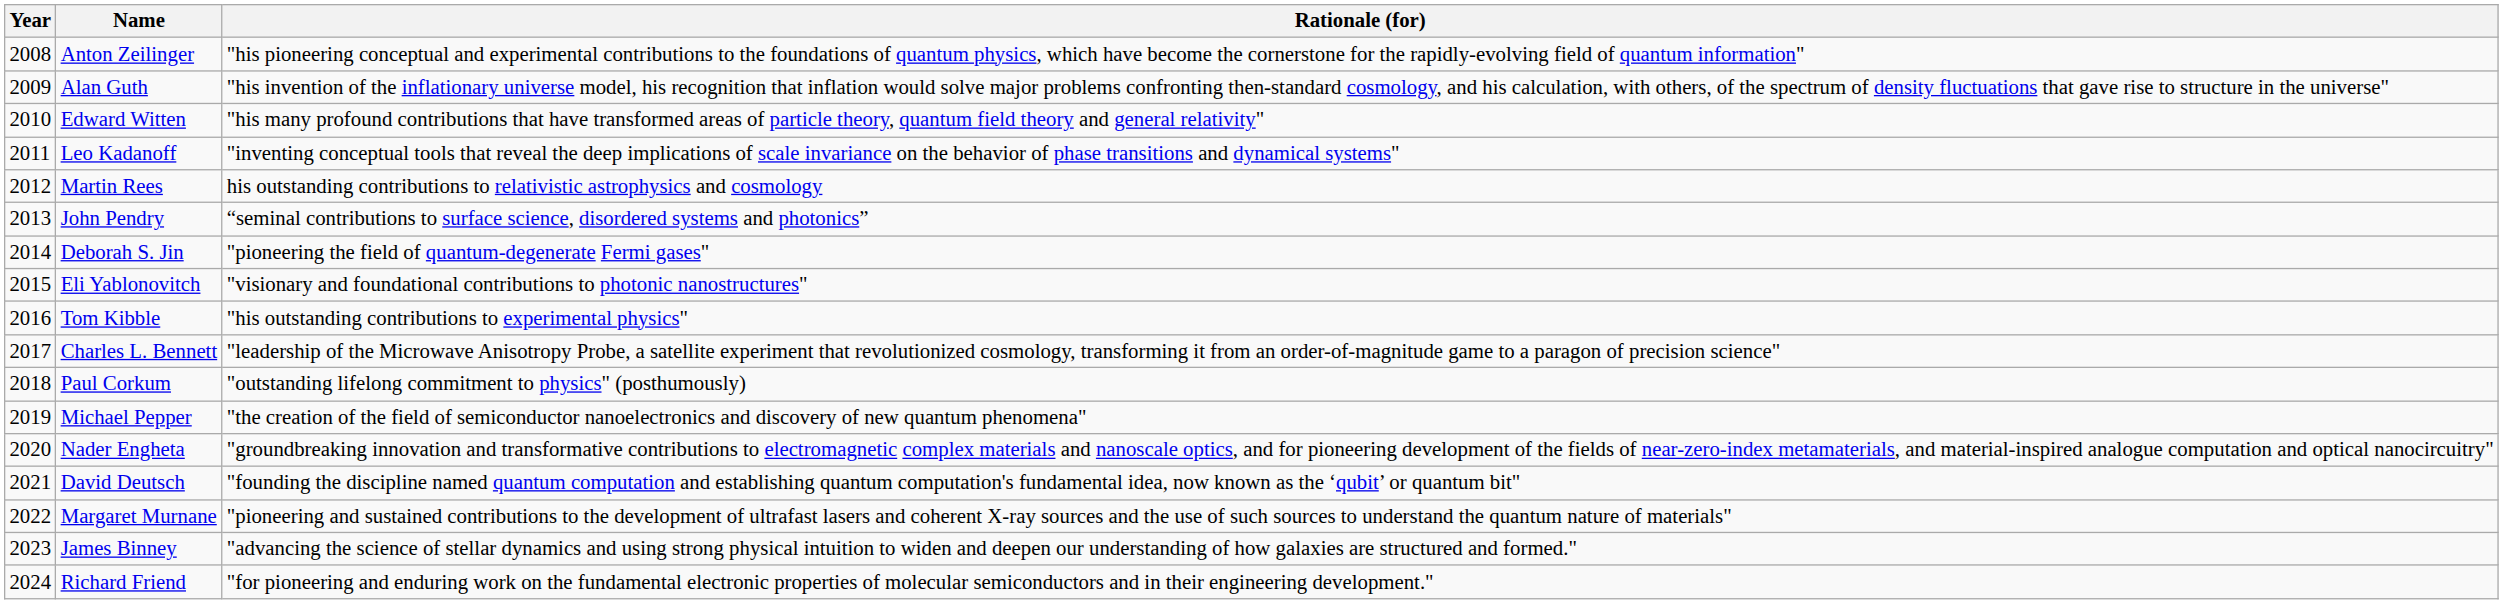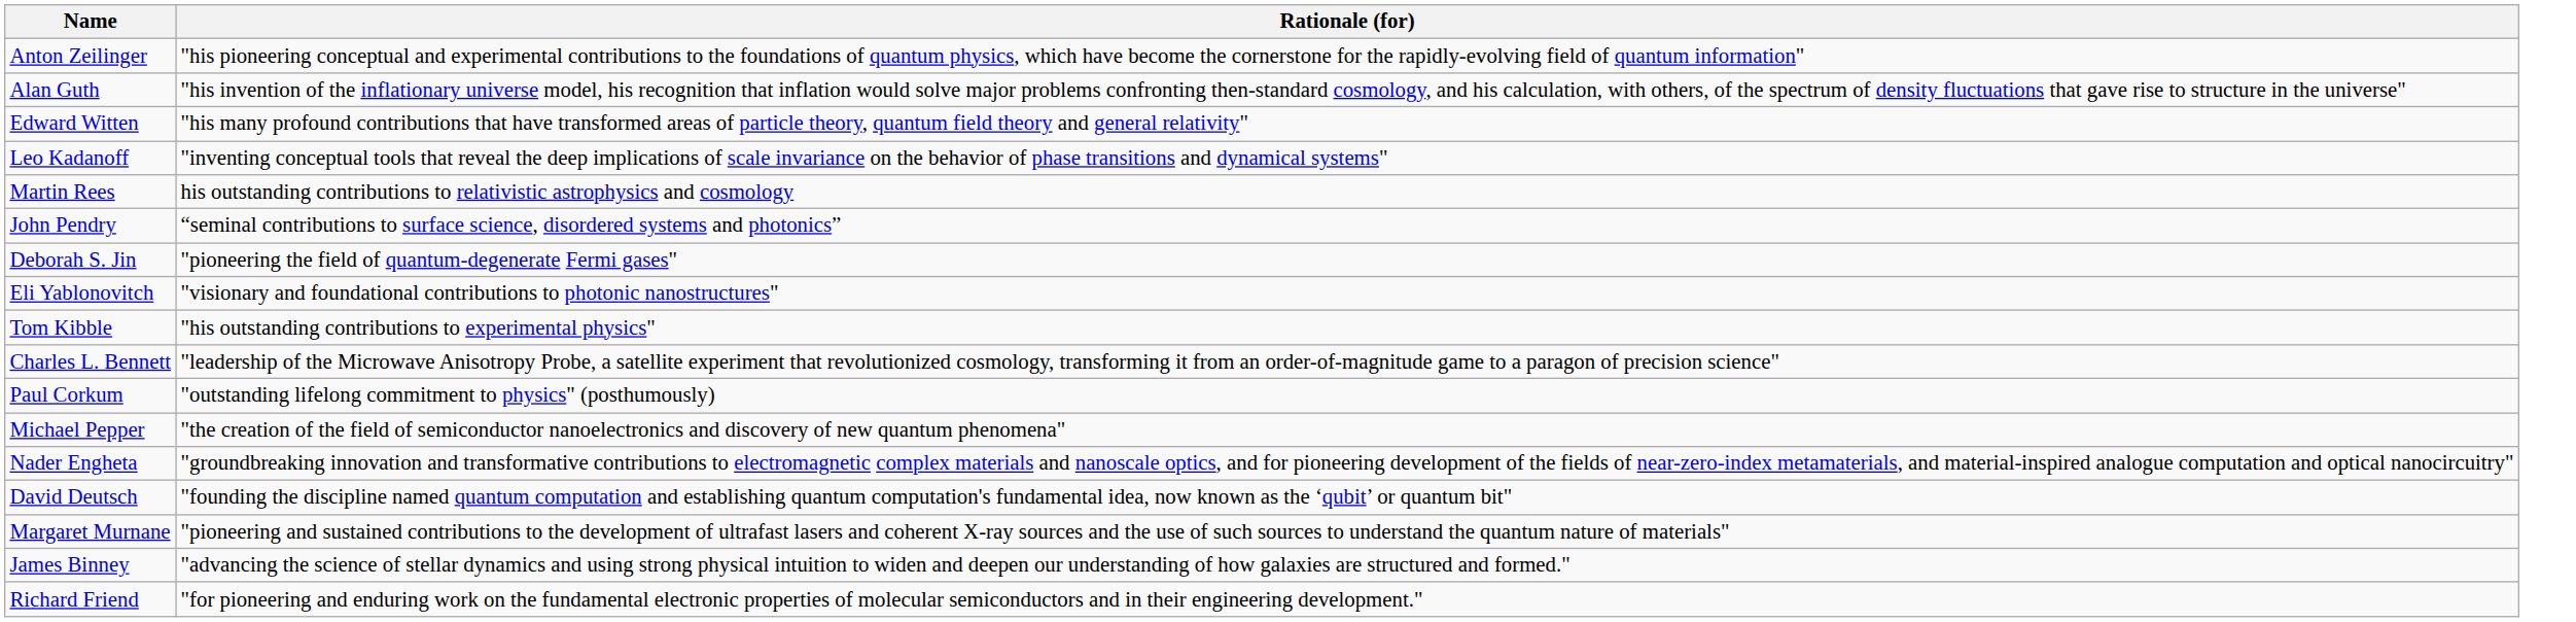- column: Year | 2008 | 2009 | 2010 | 2011 | 2012 | 2013 | 2014 | 2015 | 2016 | 2017 | 2018 | 2019 | 2020 | 2021 | 2022 | 2023 | 2024
